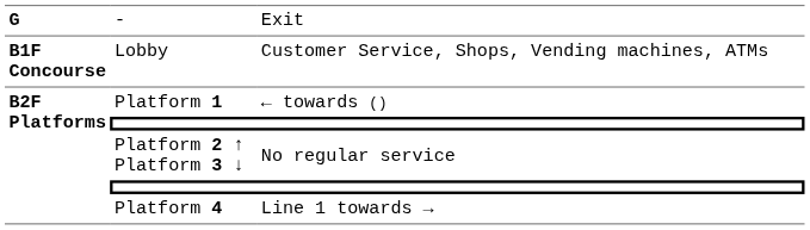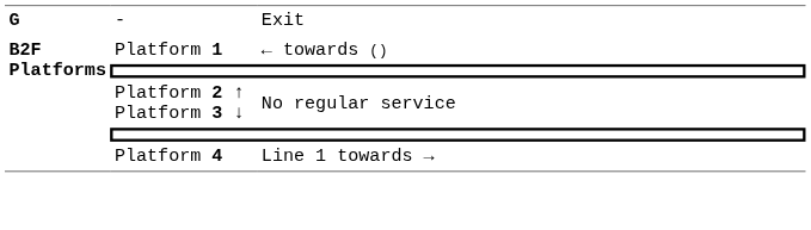- row: B1F Concourse | Lobby | Customer Service, Shops, Vending machines, ATMs
